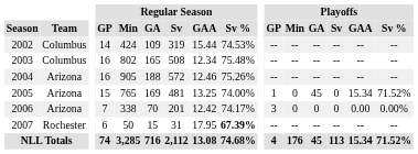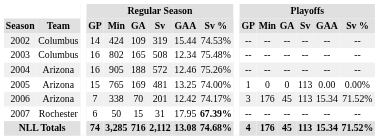2005 | Playoffs / GA: 45 -> 0
2005 | Playoffs / Sv: 0 -> 113
2005 | Playoffs / GAA: 15.34 -> 0.00
2005 | Playoffs / Sv %: 71.52% -> 0.00%
2006 | Playoffs / Min: 0 -> 176
2006 | Playoffs / GA: 0 -> 45
2006 | Playoffs / Sv: 0 -> 113
2006 | Playoffs / GAA: 0.00 -> 15.34
2006 | Playoffs / Sv %: 0.00% -> 71.52%
